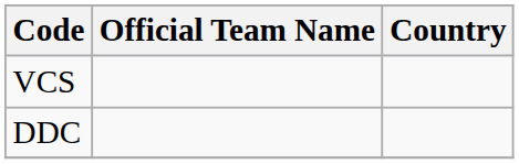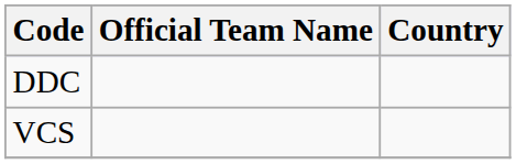rows swapped: DDC <-> VCS
